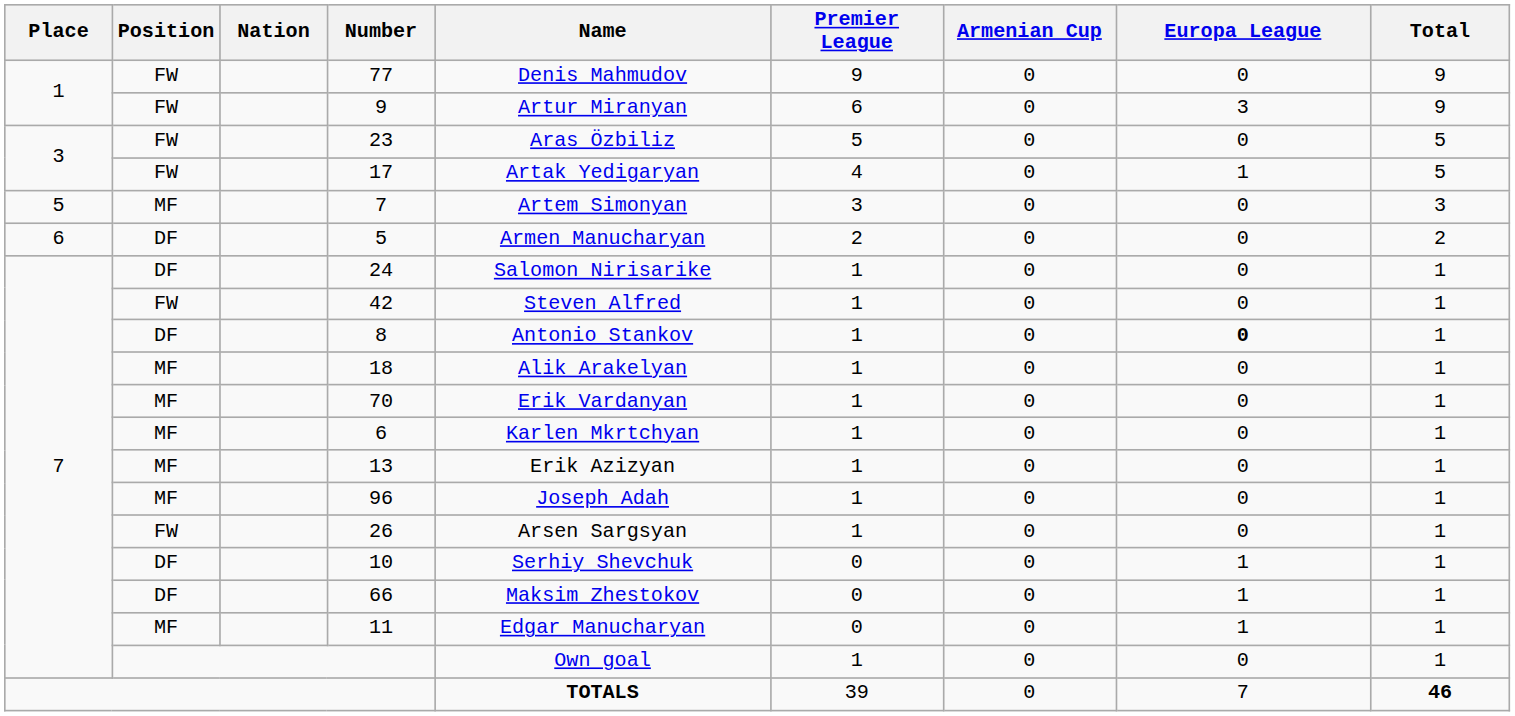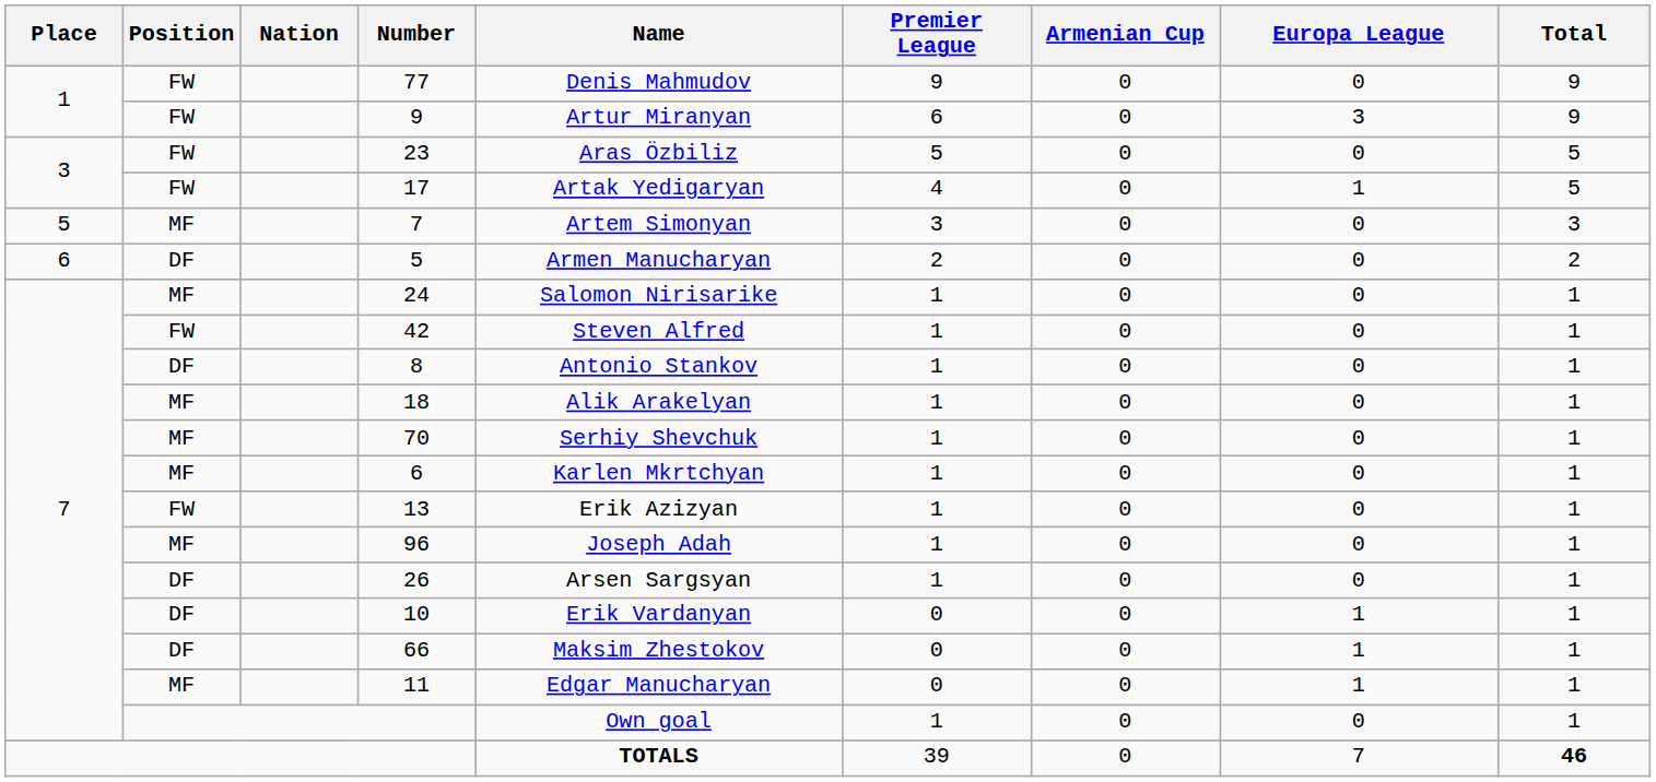24 | Position: DF -> MF
8 | Europa League: bold -> normal
70 | Name: Erik Vardanyan -> Serhiy Shevchuk
13 | Position: MF -> FW
26 | Position: FW -> DF
10 | Name: Serhiy Shevchuk -> Erik Vardanyan
